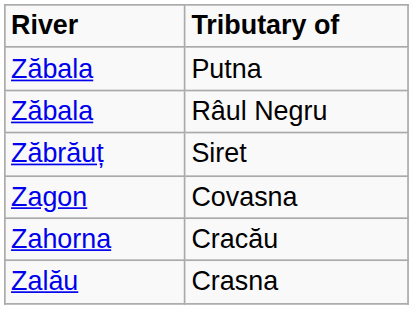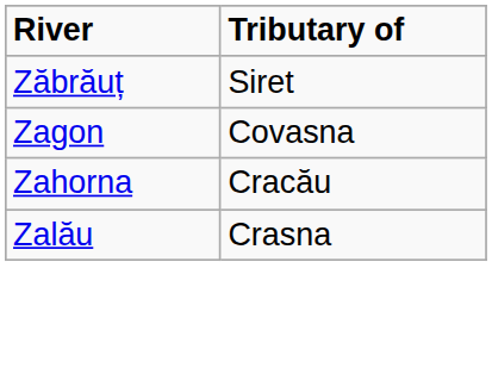- row: Zăbala | Putna
- row: Zăbala | Râul Negru
